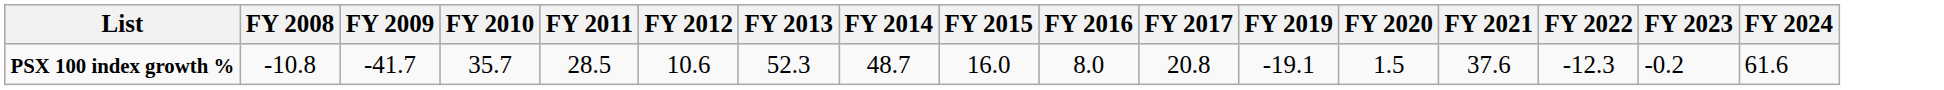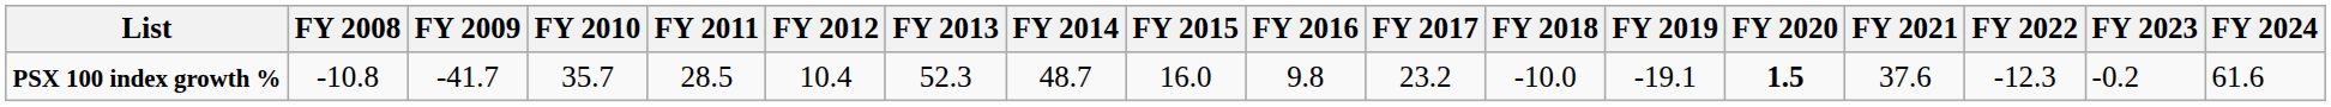+ column: FY 2018 | -10.0
PSX 100 index growth % | FY 2012: 10.6 -> 10.4
PSX 100 index growth % | FY 2016: 8.0 -> 9.8
PSX 100 index growth % | FY 2017: 20.8 -> 23.2
PSX 100 index growth % | FY 2020: normal -> bold
